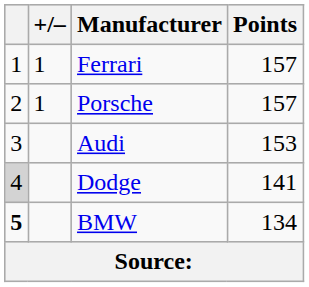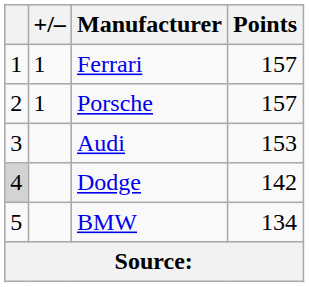Dodge | Points: 141 -> 142
BMW | column 1: bold -> normal
